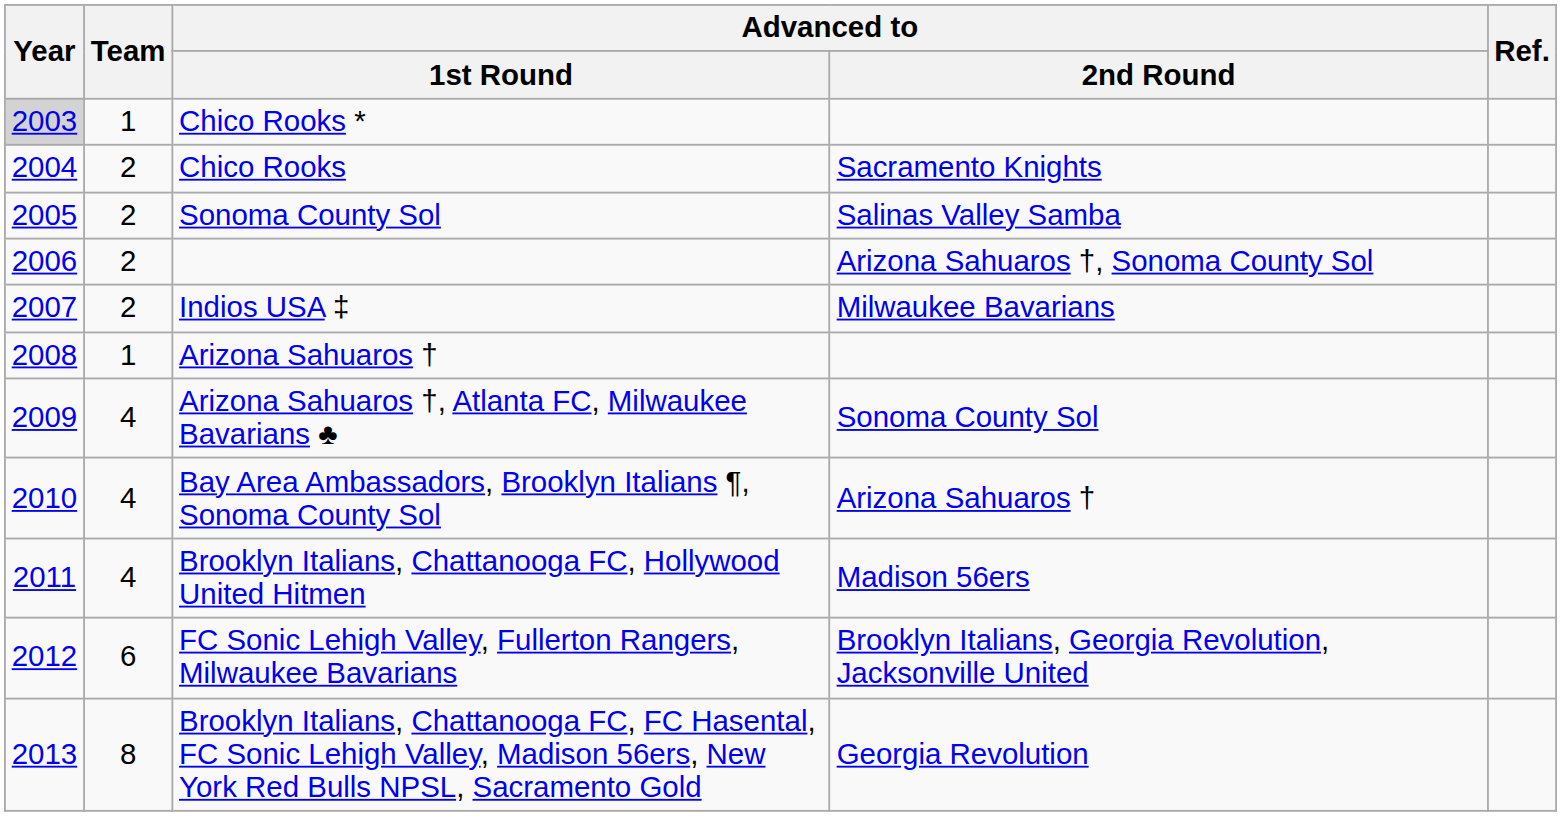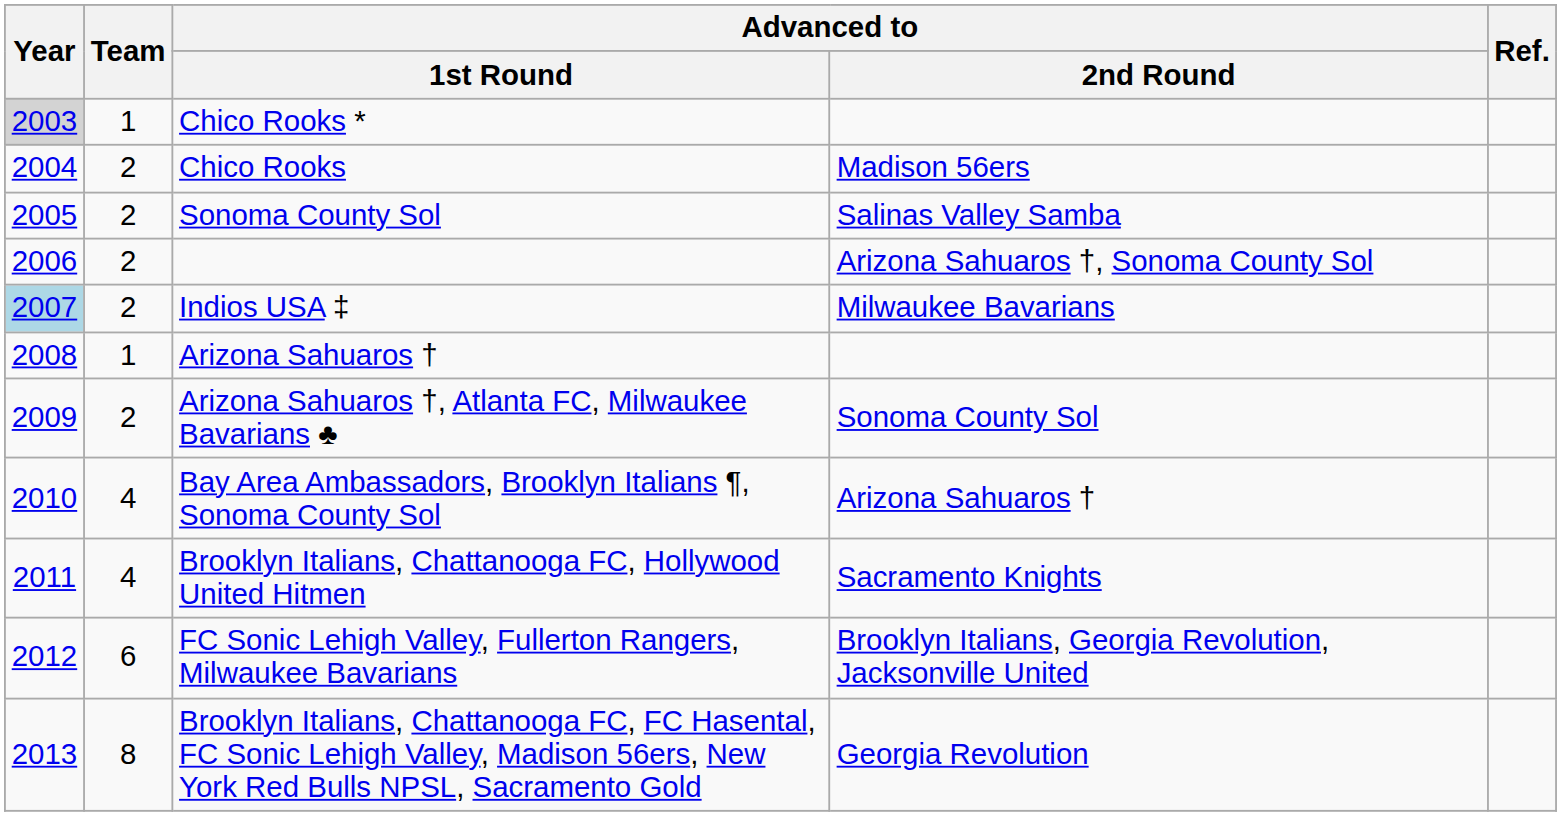Chico Rooks | Advanced to / 2nd Round: Sacramento Knights -> Madison 56ers
Indios USA ‡ | Year: no background -> lightblue background
Arizona Sahuaros †, Atlanta FC, Milwaukee Bavarians ♣ | Team: 4 -> 2
Brooklyn Italians, Chattanooga FC, Hollywood United Hitmen | Advanced to / 2nd Round: Madison 56ers -> Sacramento Knights
